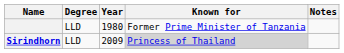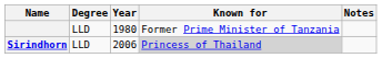Sirindhorn | Year: 2009 -> 2006
